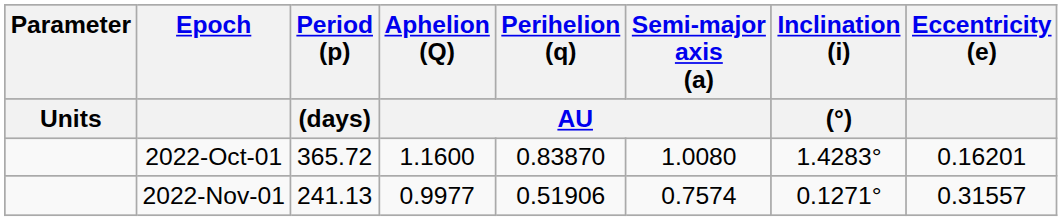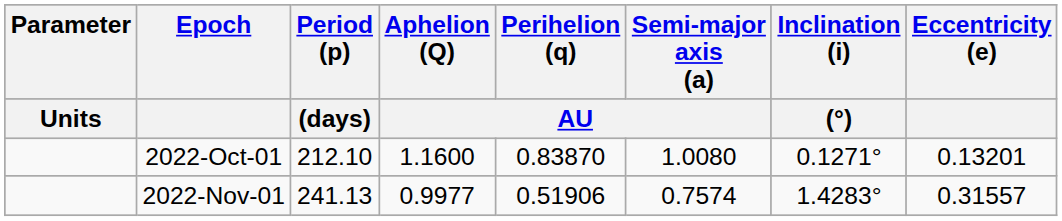2022-Oct-01 | Period (p) / (days): 365.72 -> 212.10
2022-Oct-01 | Inclination (i) / (°): 1.4283° -> 0.1271°
2022-Oct-01 | Eccentricity (e): 0.16201 -> 0.13201
2022-Nov-01 | Inclination (i) / (°): 0.1271° -> 1.4283°
